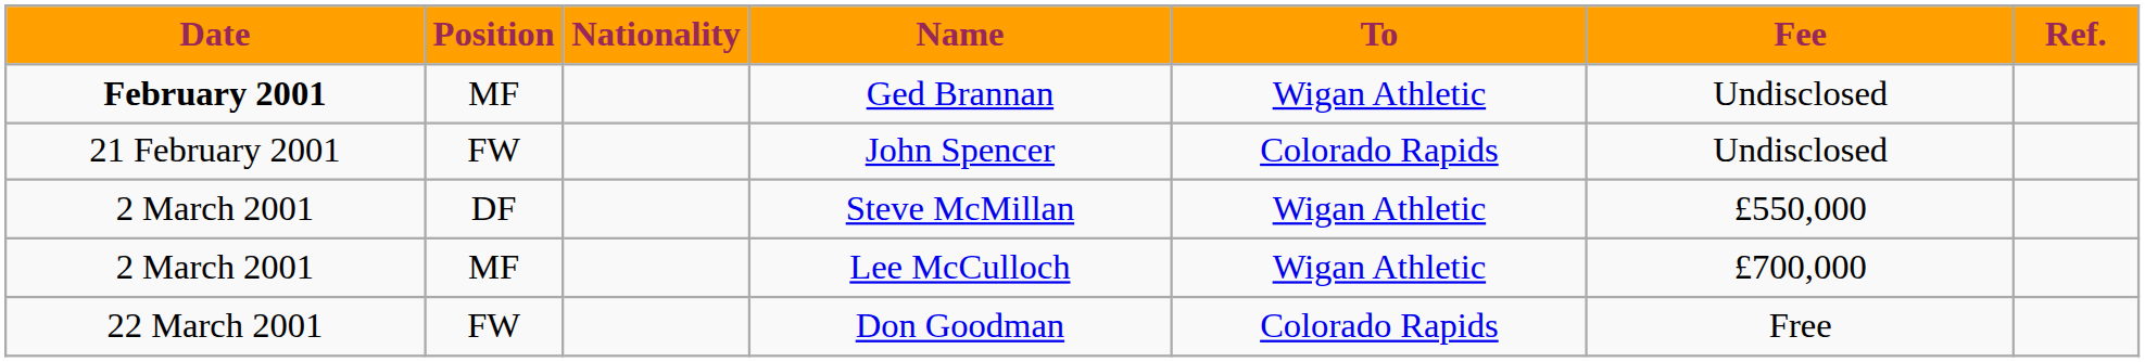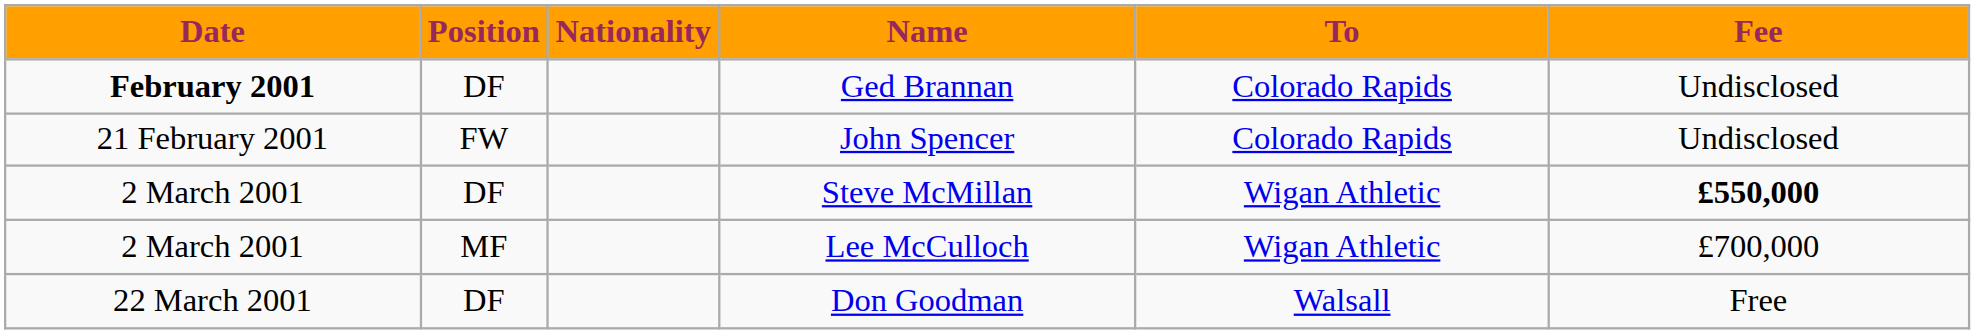- column: Ref.
Ged Brannan | Position: MF -> DF
Ged Brannan | To: Wigan Athletic -> Colorado Rapids
Steve McMillan | Fee: normal -> bold
Don Goodman | Position: FW -> DF
Don Goodman | To: Colorado Rapids -> Walsall
